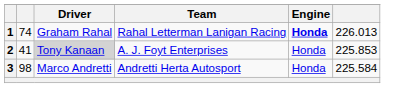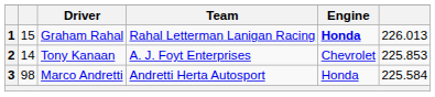1 | column 2: 74 -> 15
2 | column 2: 41 -> 14
2 | Driver: lightgrey background -> no background
2 | Engine: Honda -> Chevrolet
